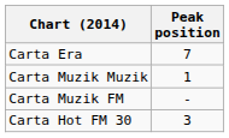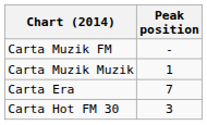rows swapped: Carta Era <-> Carta Muzik FM
